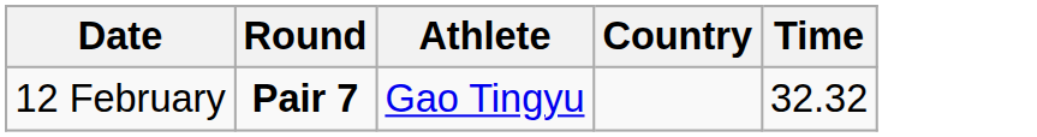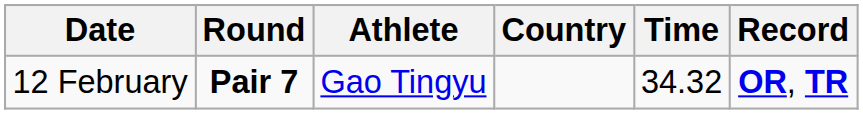+ column: Record | OR, TR
12 February | Time: 32.32 -> 34.32
